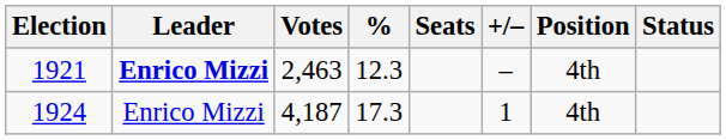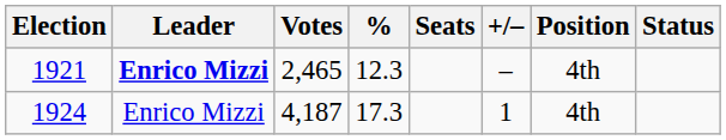1921 | Votes: 2,463 -> 2,465
